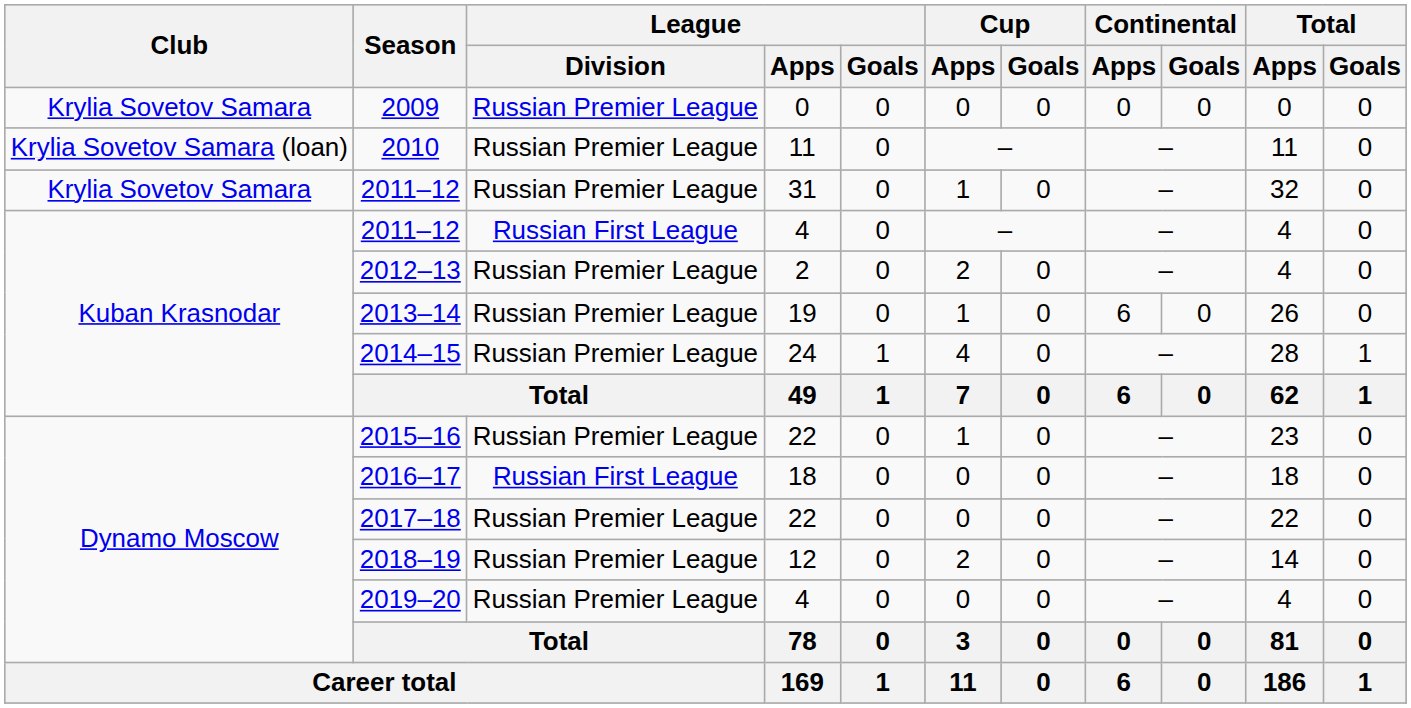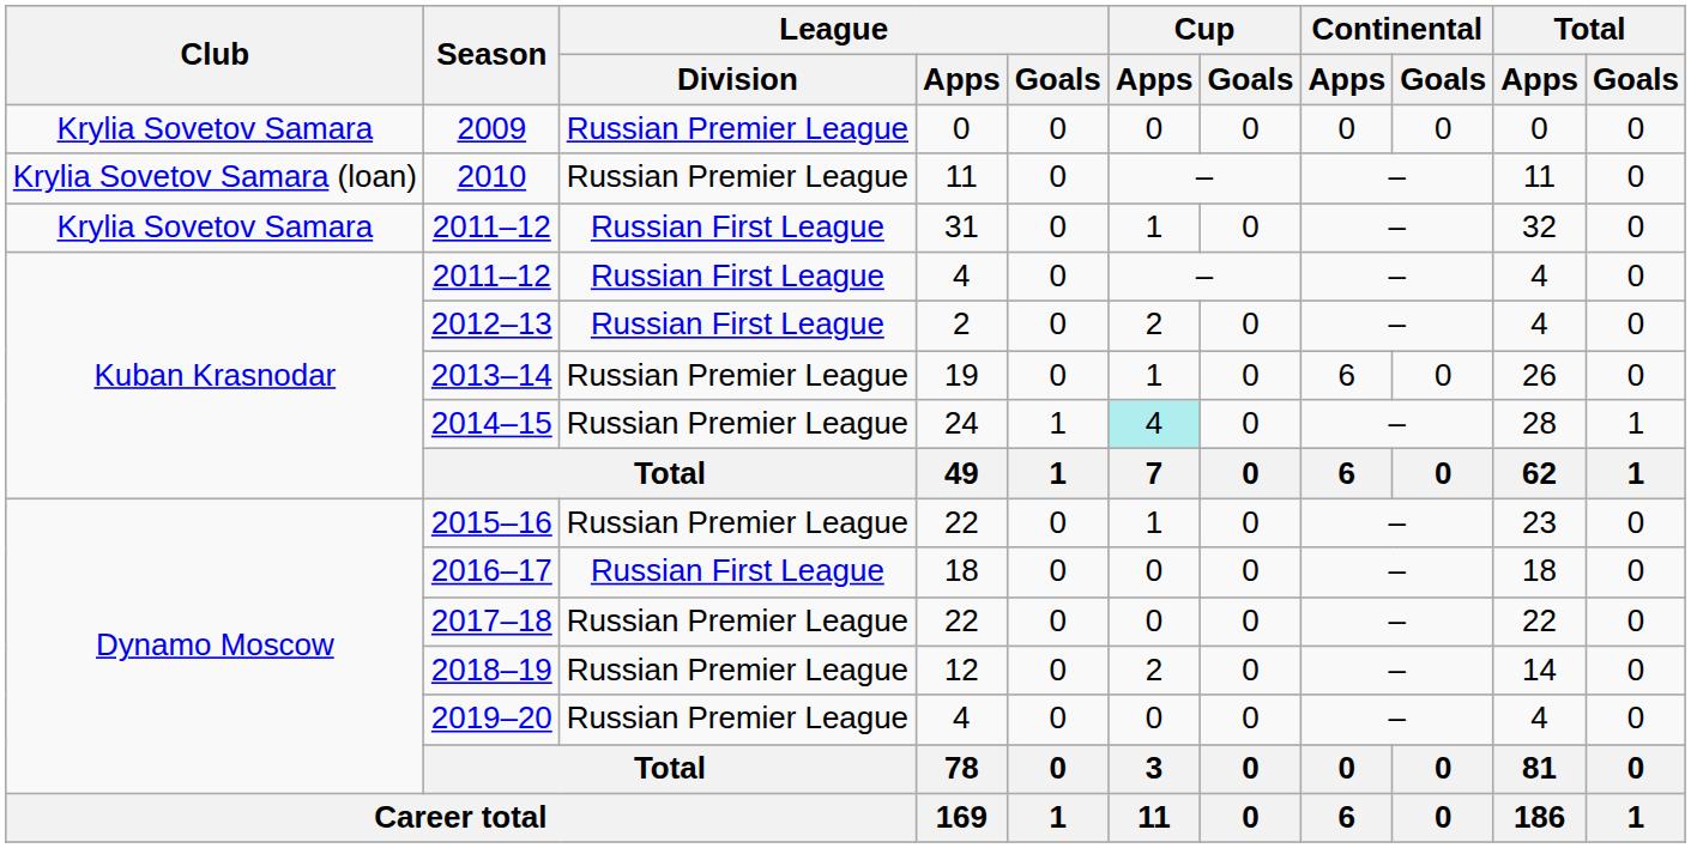2011–12 / 31 | League / Division: Russian Premier League -> Russian First League
2012–13 | League / Division: Russian Premier League -> Russian First League
2014–15 | Cup / Apps: no background -> paleturquoise background
